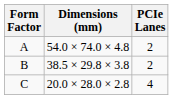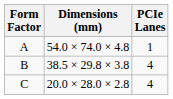A | PCIe Lanes: 2 -> 1
B | PCIe Lanes: 2 -> 4
